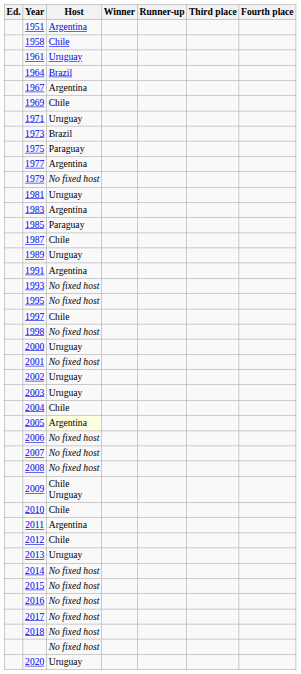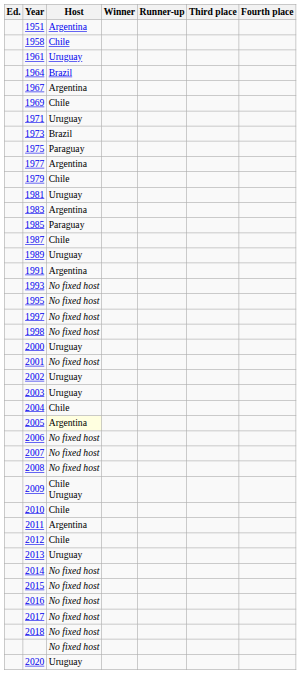1979 | Host: No fixed host -> Chile
1997 | Host: Chile -> No fixed host
